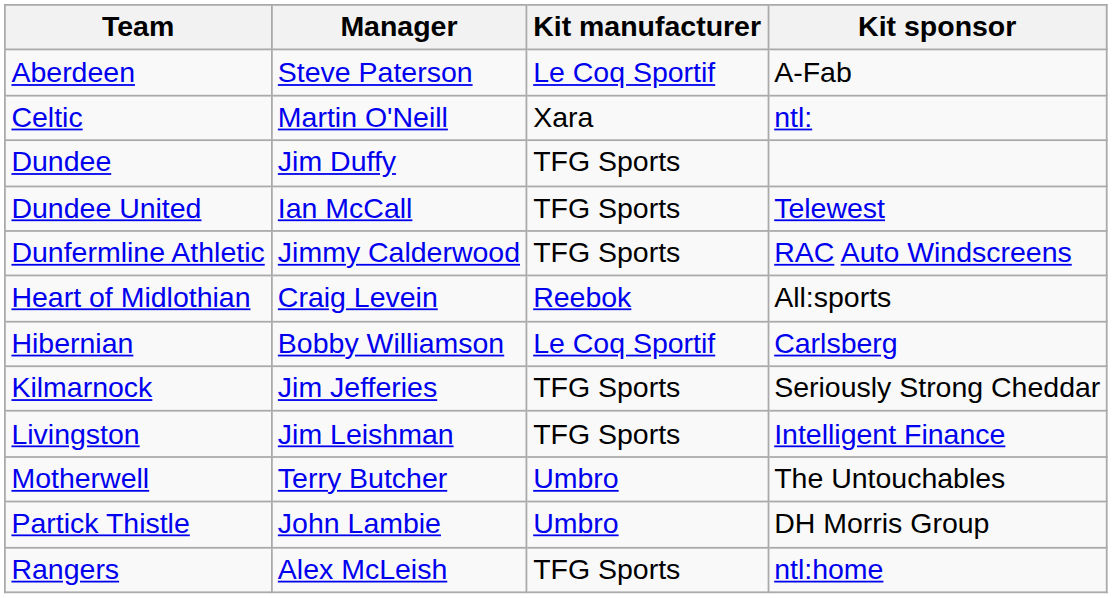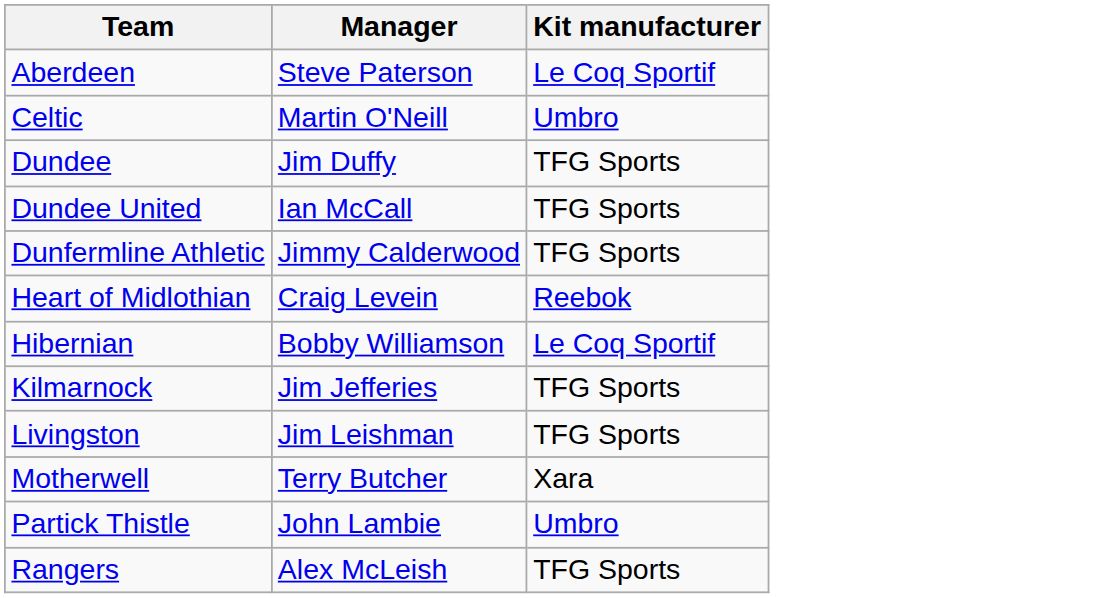- column: Kit sponsor | A-Fab | ntl: | Telewest | RAC Auto Windscreens | All:sports | Carlsberg | Seriously Strong Cheddar | Intelligent Finance | The Untouchables | DH Morris Group | ntl:home
Celtic | Kit manufacturer: Xara -> Umbro
Motherwell | Kit manufacturer: Umbro -> Xara
